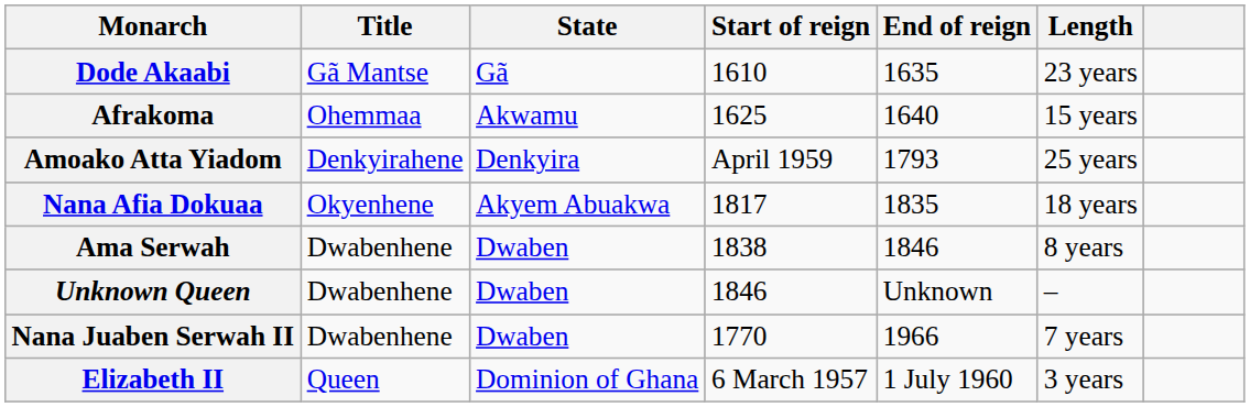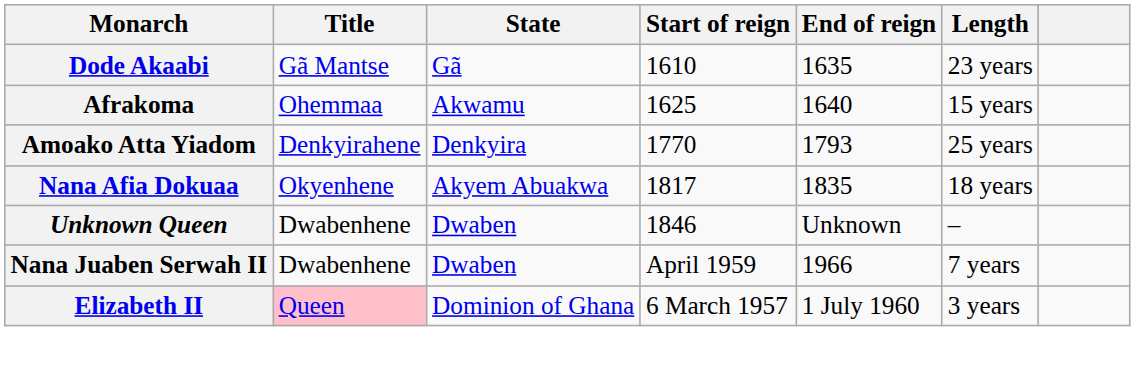Amoako Atta Yiadom | Start of reign: April 1959 -> 1770
- row: Ama Serwah | Dwabenhene | Dwaben | 1838 | 1846 | 8 years
Nana Juaben Serwah II | Start of reign: 1770 -> April 1959
Elizabeth II | Title: no background -> pink background
